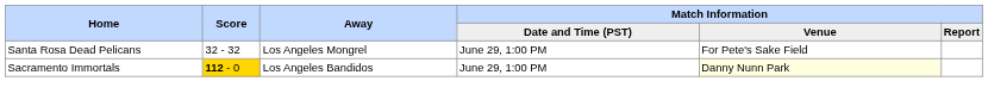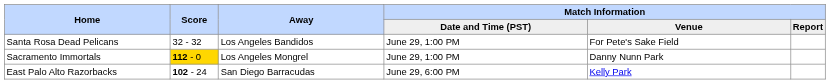Santa Rosa Dead Pelicans | Away: Los Angeles Mongrel -> Los Angeles Bandidos
Sacramento Immortals | Away: Los Angeles Bandidos -> Los Angeles Mongrel
Sacramento Immortals | column 5: lightyellow background -> no background
+ row: East Palo Alto Razorbacks | 102 - 24 | San Diego Barracudas | June 29, 6:00 PM | Kelly Park
